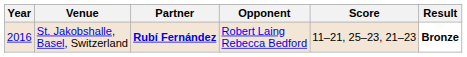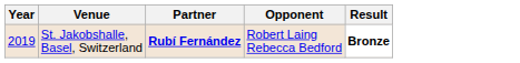- column: Score | 11–21, 25–23, 21–23
St. Jakobshalle, Basel, Switzerland | Year: 2016 -> 2019
